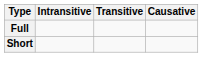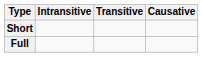rows swapped: Short <-> Full
